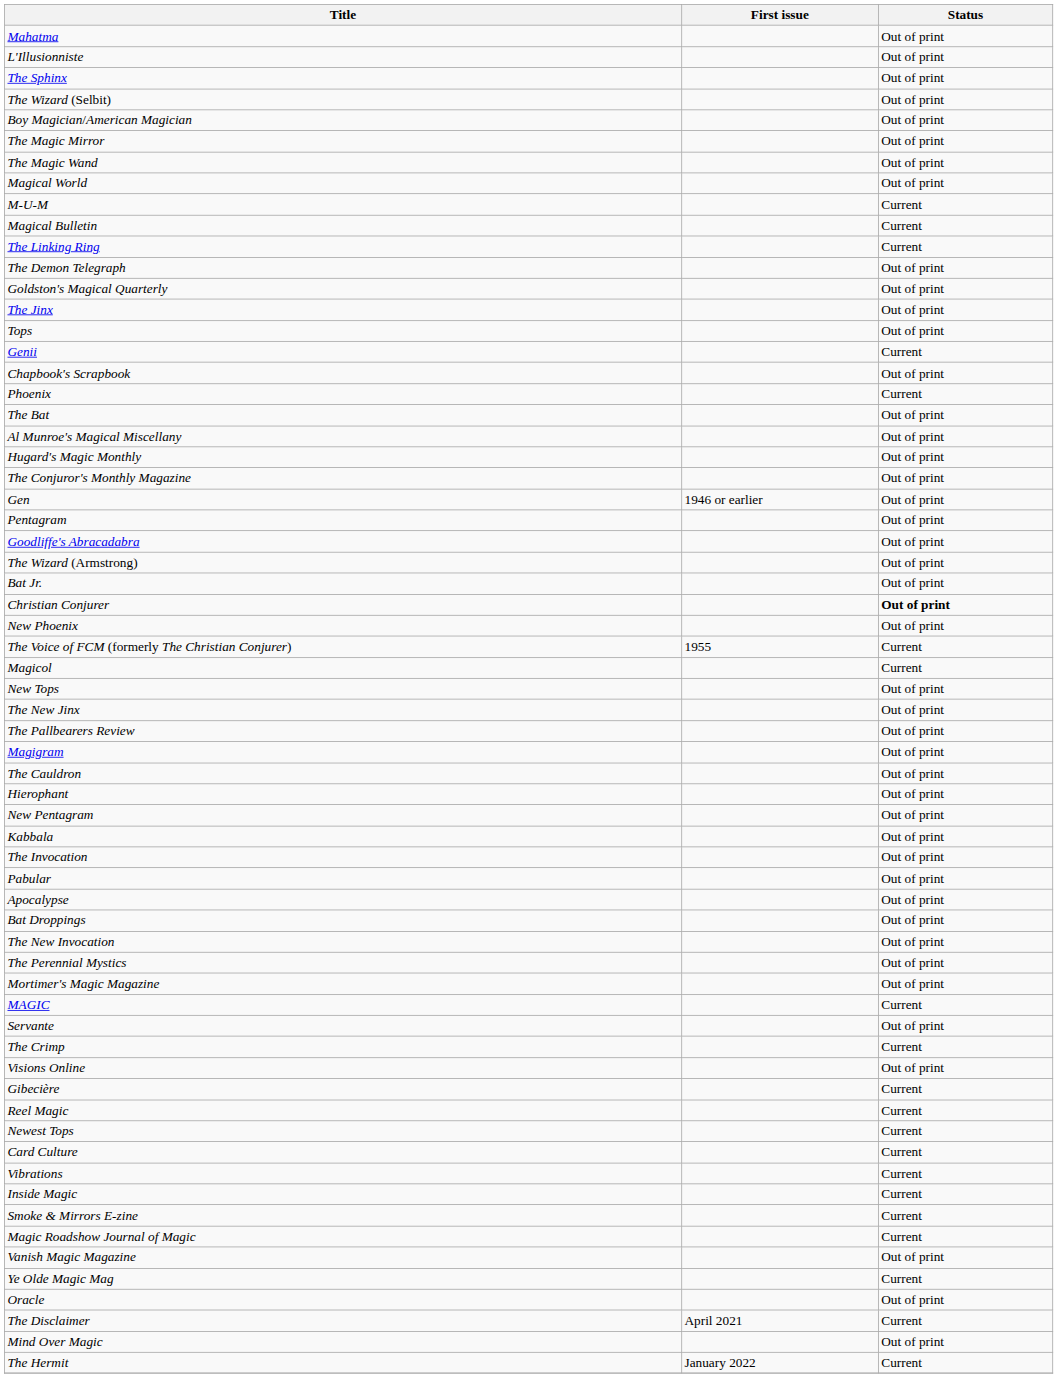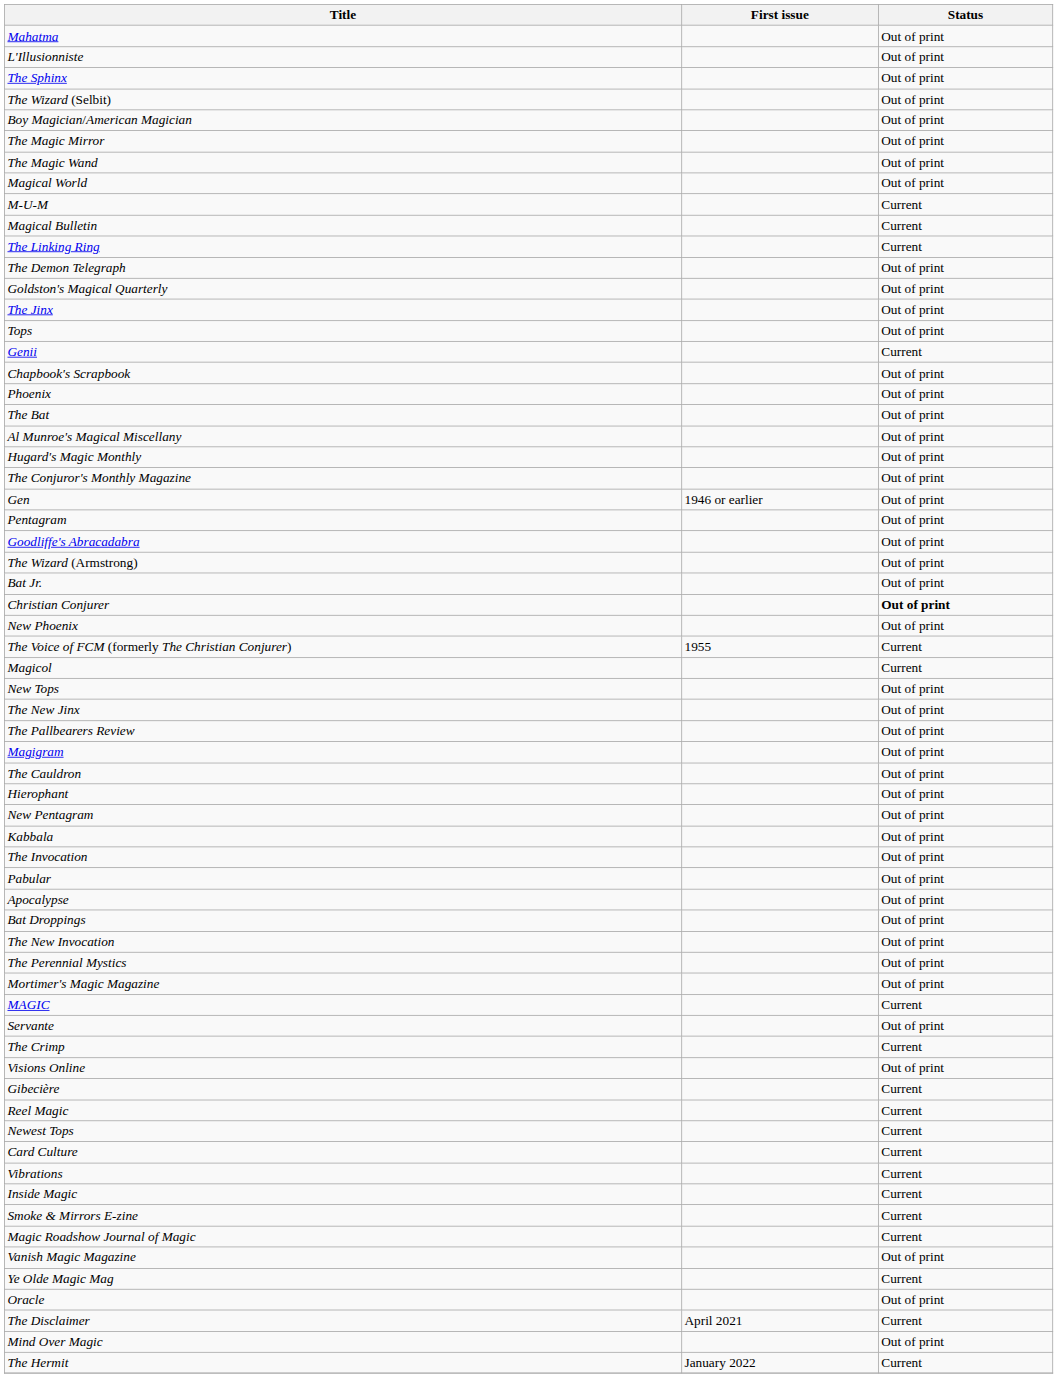Phoenix | Status: Current -> Out of print
